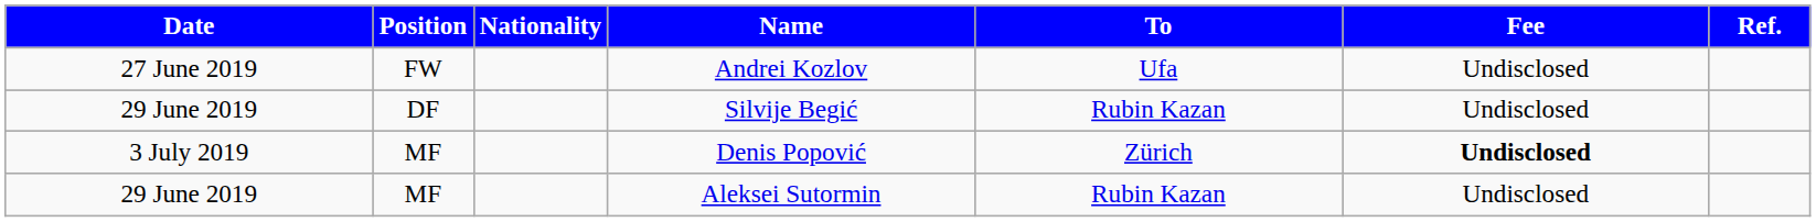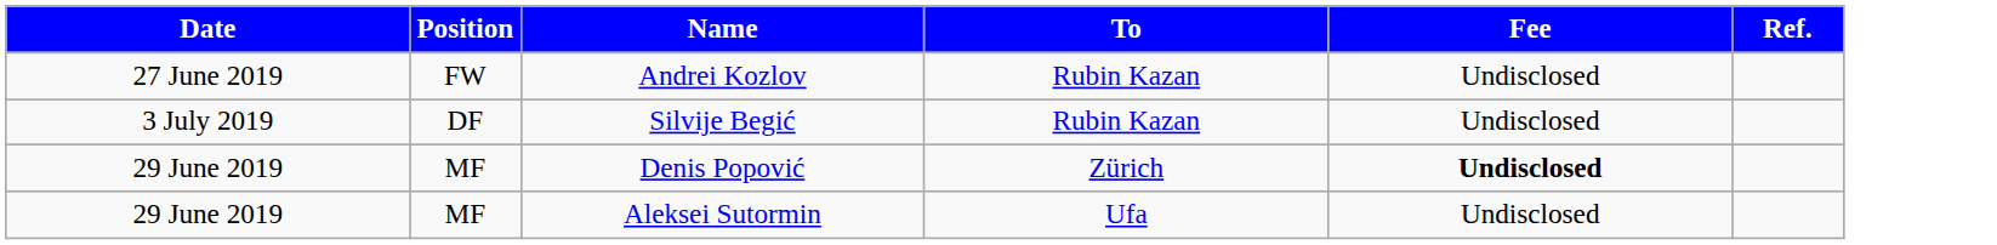- column: Nationality
Andrei Kozlov | To: Ufa -> Rubin Kazan
Silvije Begić | Date: 29 June 2019 -> 3 July 2019
Denis Popović | Date: 3 July 2019 -> 29 June 2019
Aleksei Sutormin | To: Rubin Kazan -> Ufa
